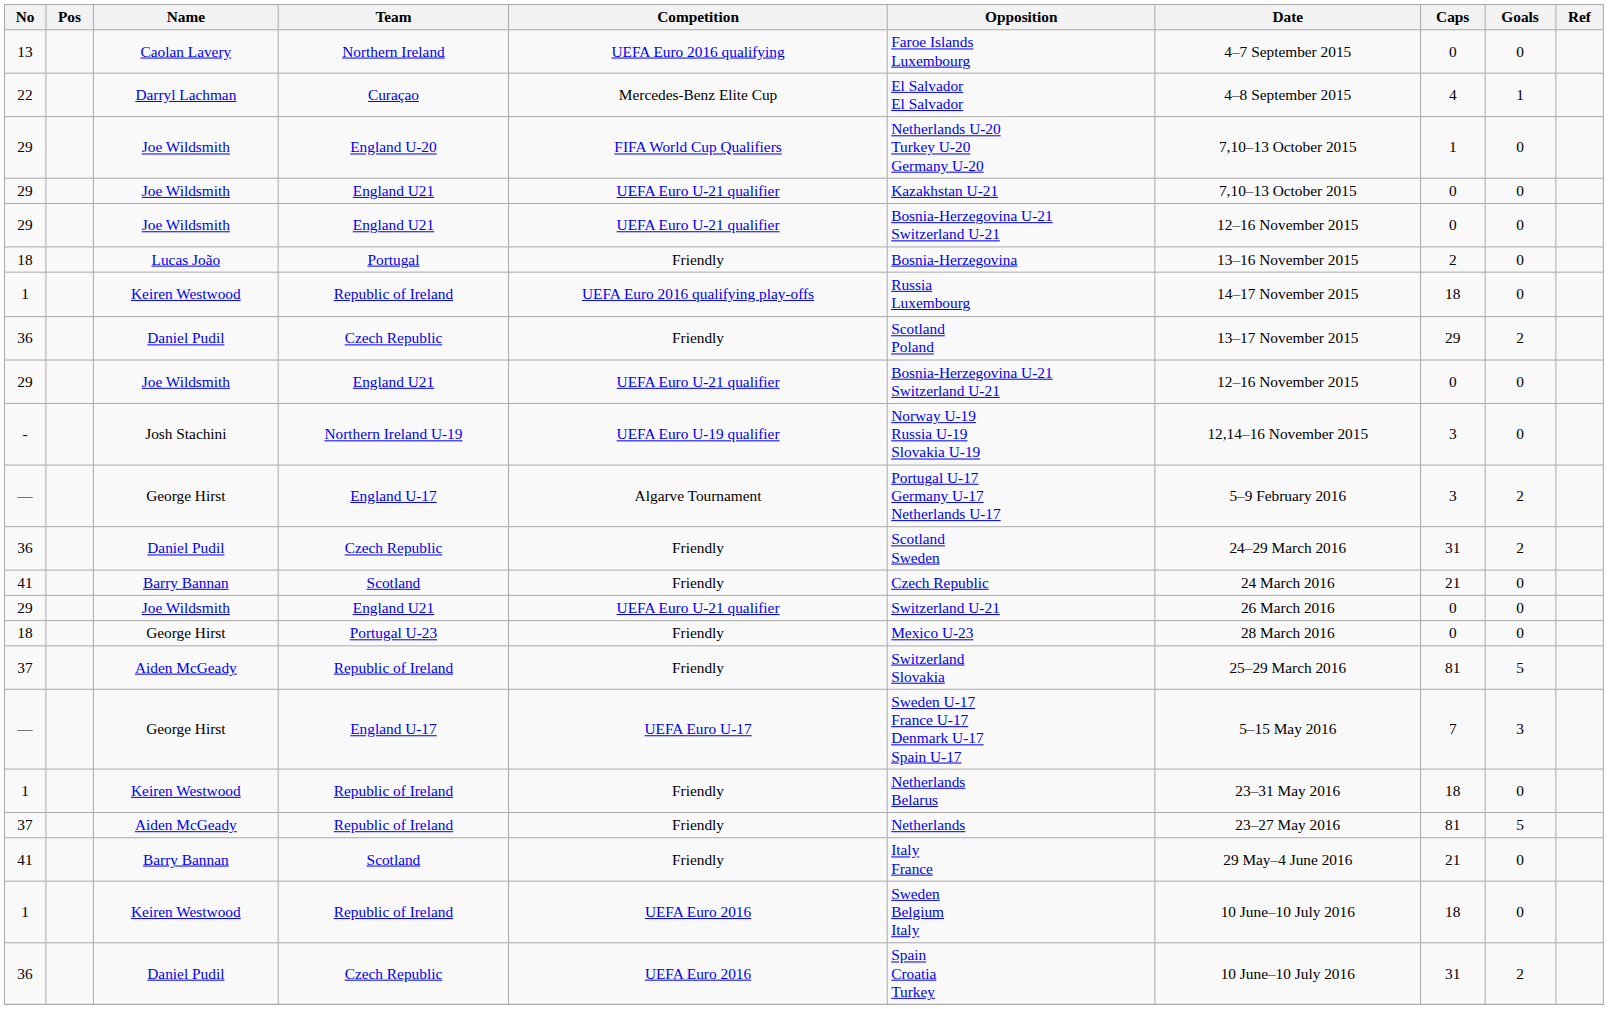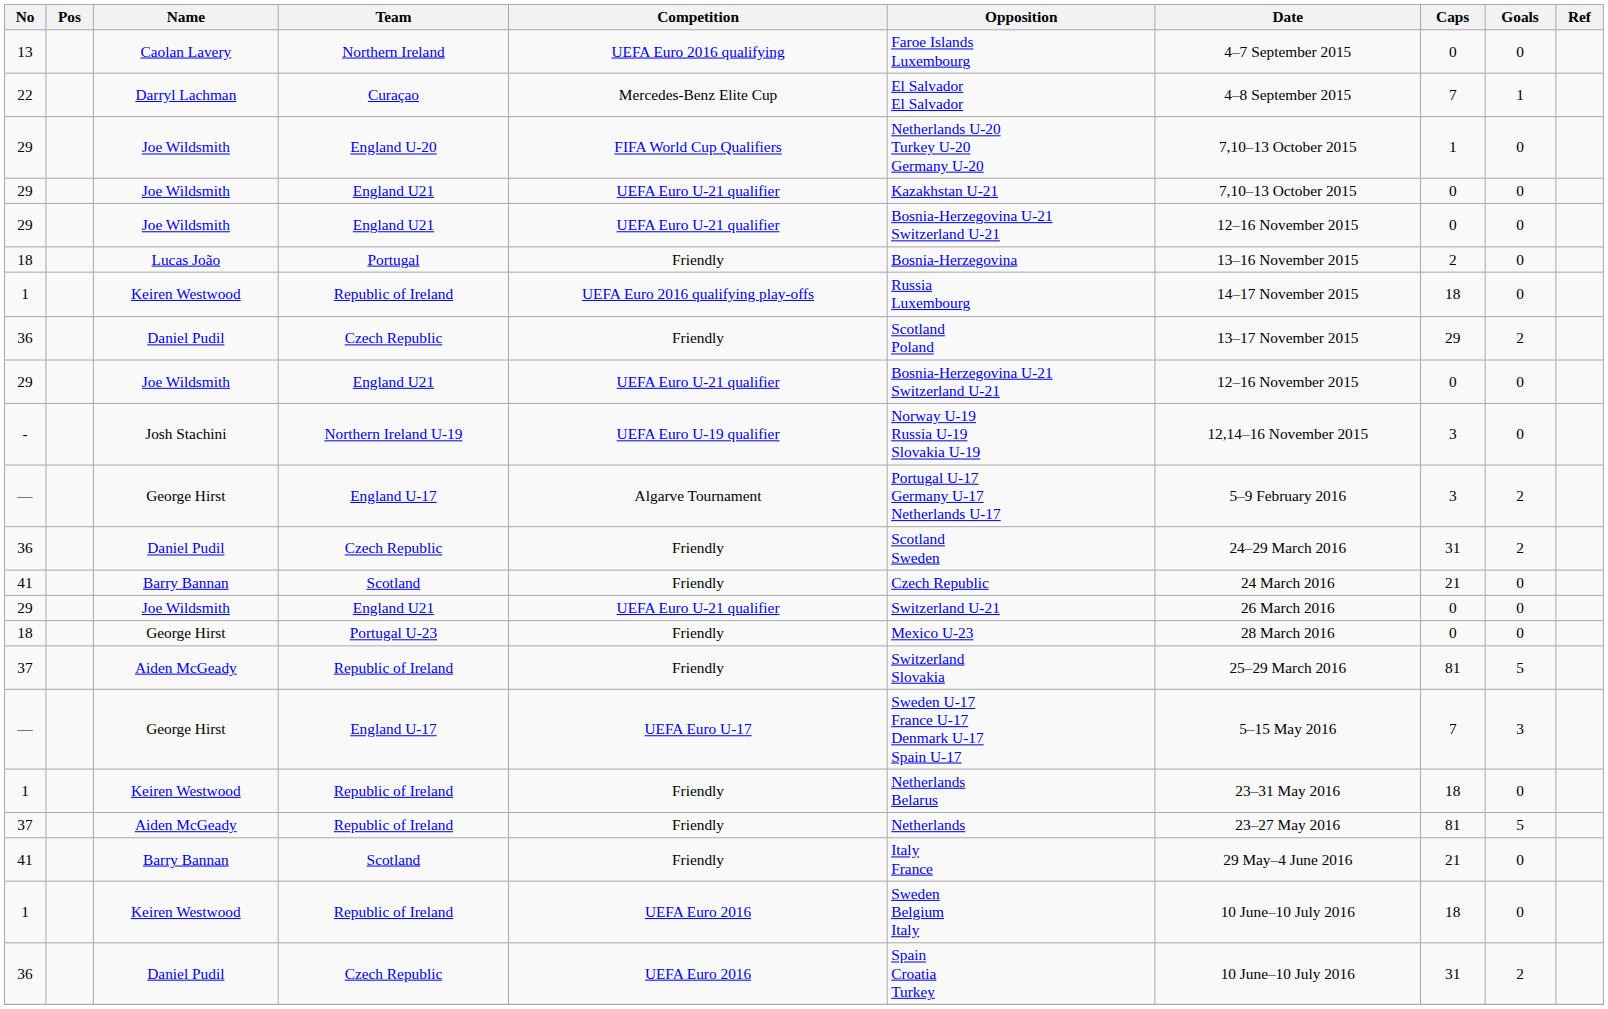Curaçao | Caps: 4 -> 7
